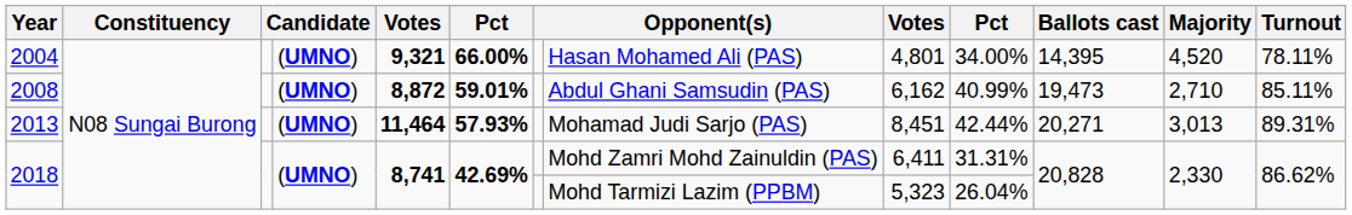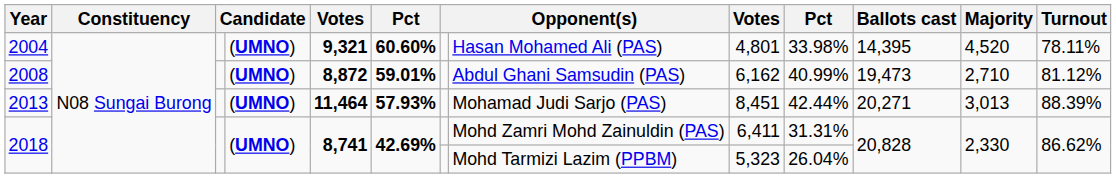2004 | column 6: 66.00% -> 60.60%
2004 | column 10: 34.00% -> 33.98%
2008 | Turnout: 85.11% -> 81.12%
2013 | Turnout: 89.31% -> 88.39%
